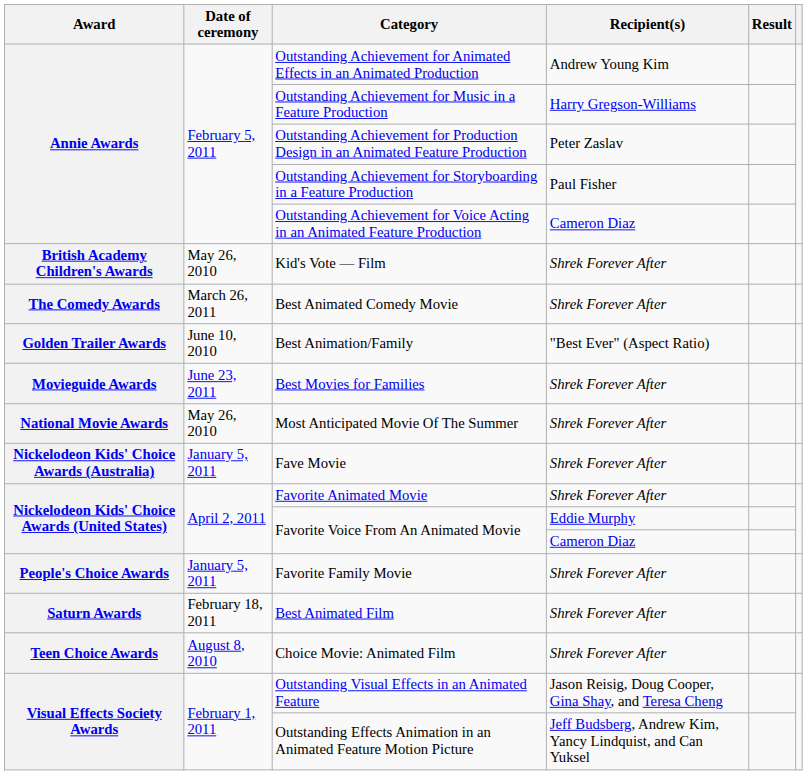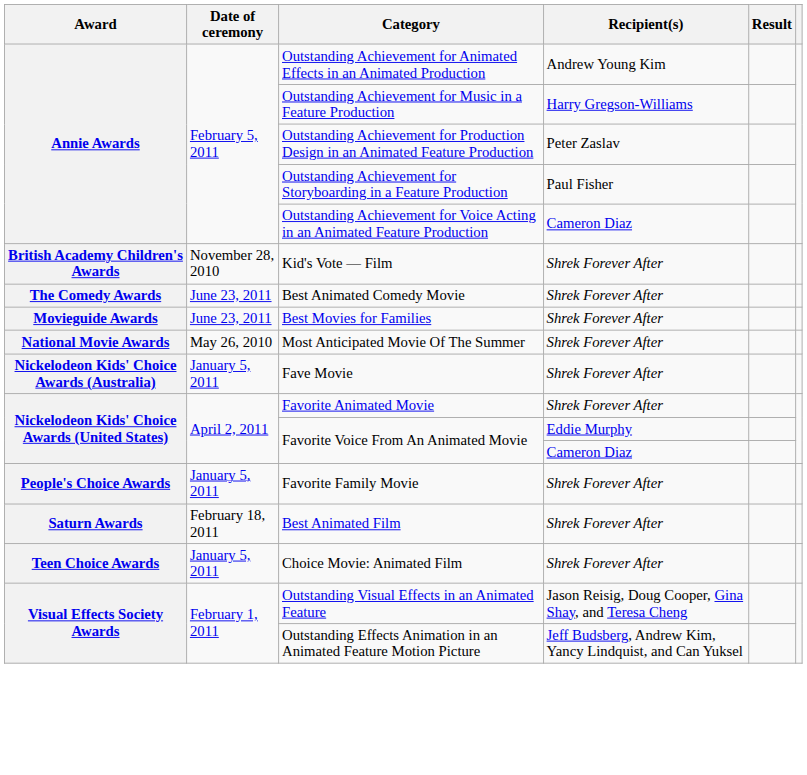Kid's Vote — Film | Date of ceremony: May 26, 2010 -> November 28, 2010
Best Animated Comedy Movie | Date of ceremony: March 26, 2011 -> June 23, 2011
- row: Golden Trailer Awards | June 10, 2010 | Best Animation/Family | "Best Ever" (Aspect Ratio)
Choice Movie: Animated Film | Date of ceremony: August 8, 2010 -> January 5, 2011
